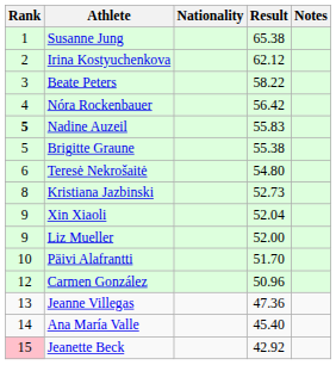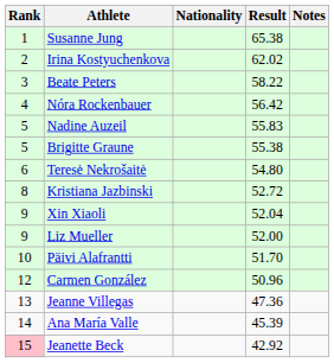Irina Kostyuchenkova | Result: 62.12 -> 62.02
Nadine Auzeil | Rank: bold -> normal
Kristiana Jazbinski | Result: 52.73 -> 52.72
Ana María Valle | Result: 45.40 -> 45.39
